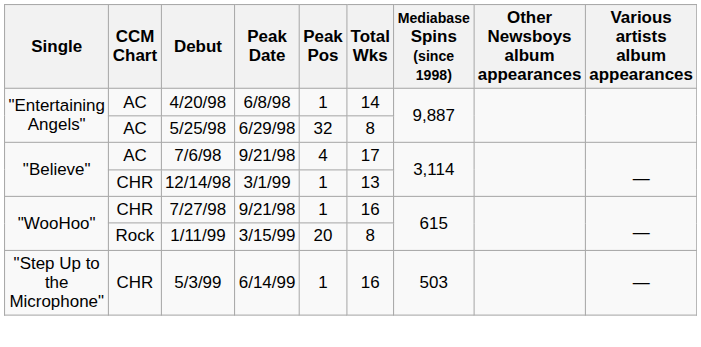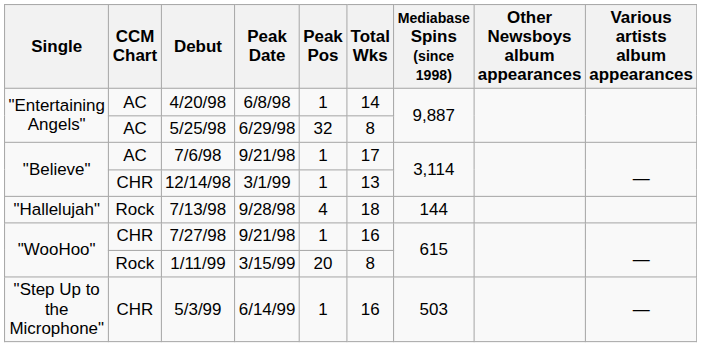7/6/98 | Peak Pos: 4 -> 1
+ row: "Hallelujah" | Rock | 7/13/98 | 9/28/98 | 4 | 18 | 144
